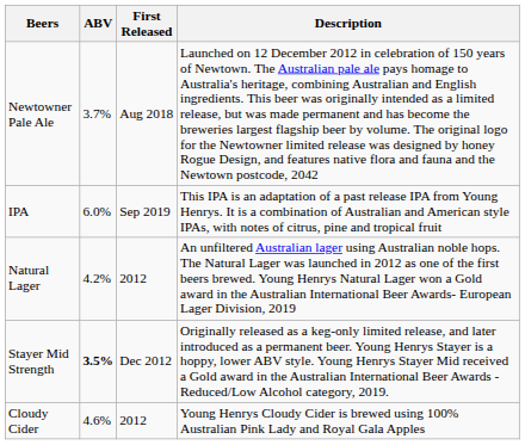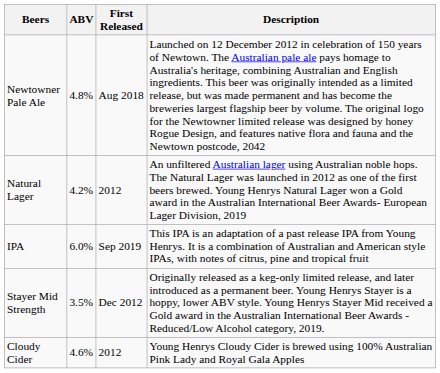Newtowner Pale Ale | ABV: 3.7% -> 4.8%
rows swapped: Natural Lager <-> IPA
Stayer Mid Strength | ABV: bold -> normal
